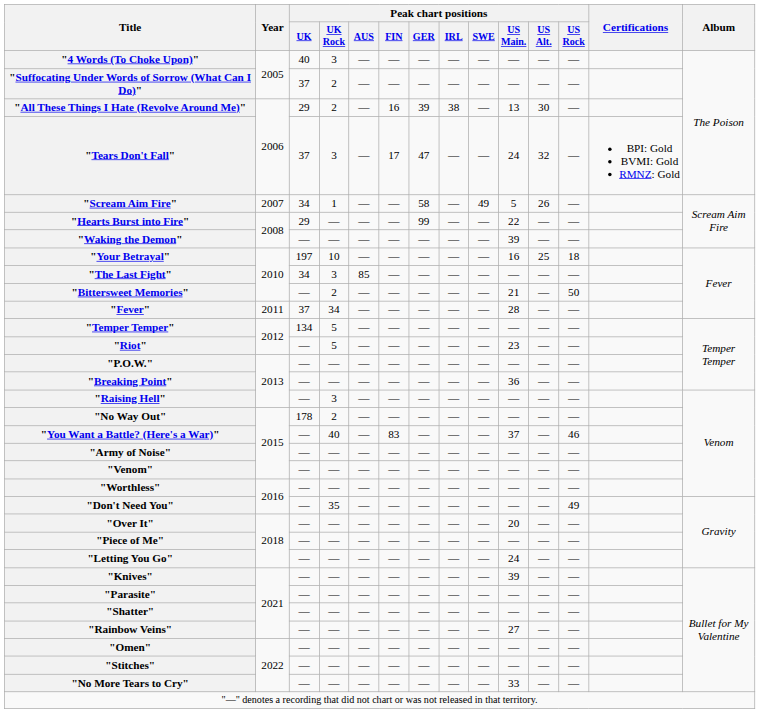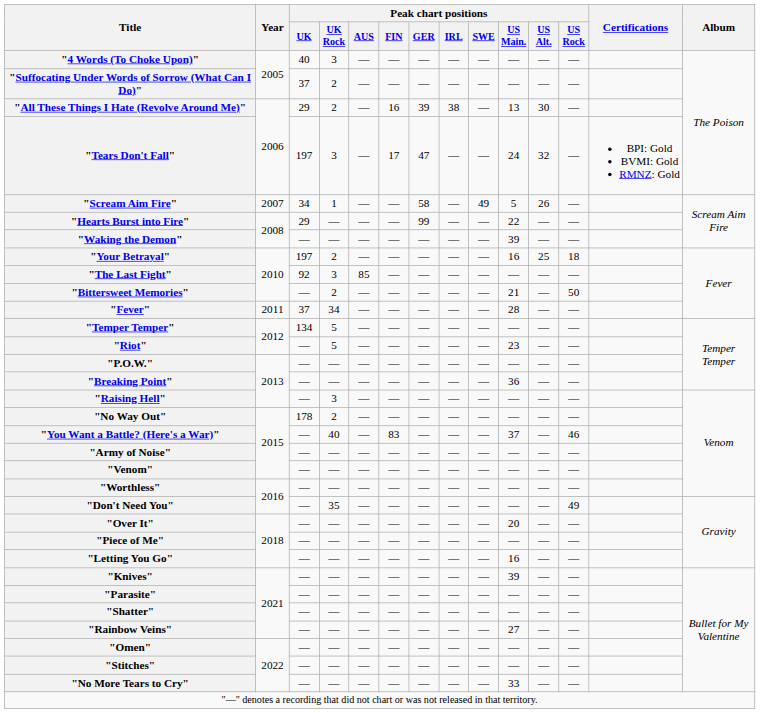"Tears Don't Fall" | Peak chart positions / UK: 37 -> 197
"Your Betrayal" | Peak chart positions / UK Rock: 10 -> 2
"The Last Fight" | Peak chart positions / UK: 34 -> 92
"Letting You Go" | Peak chart positions / US Main.: 24 -> 16
